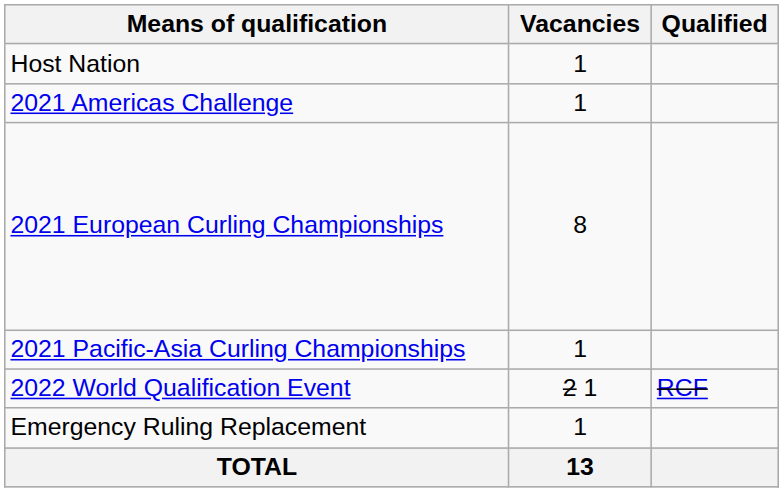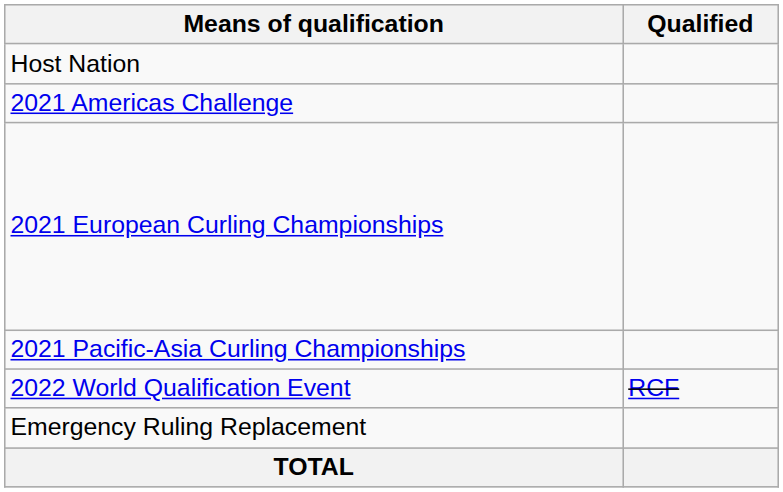- column: Vacancies | 1 | 1 | 8 | 1 | 2 1 | 1 | 13
